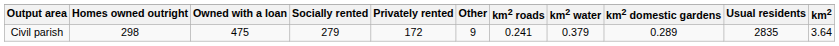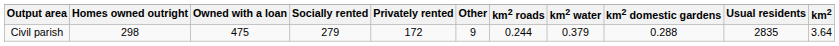Civil parish | km2 roads: 0.241 -> 0.244
Civil parish | km2 domestic gardens: 0.289 -> 0.288
